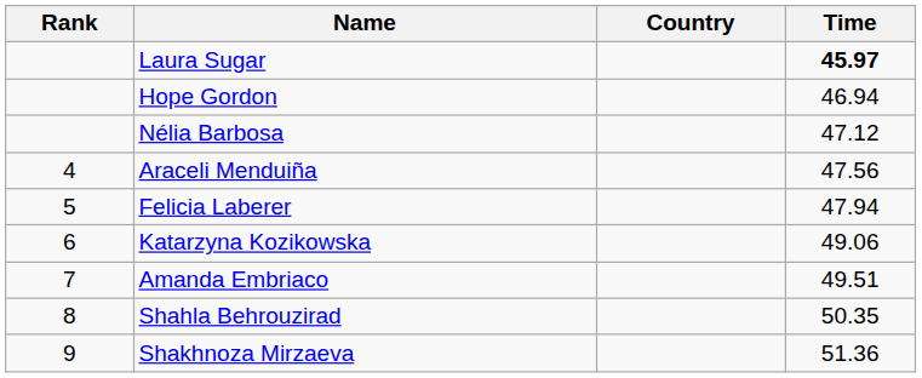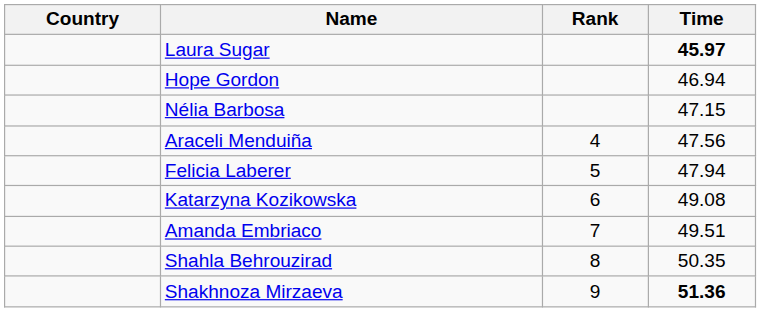columns swapped: Rank <-> Country
Nélia Barbosa | Time: 47.12 -> 47.15
Katarzyna Kozikowska | Time: 49.06 -> 49.08
Shakhnoza Mirzaeva | Time: normal -> bold
